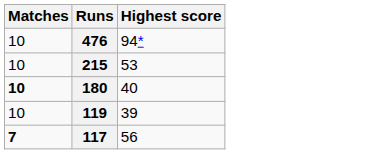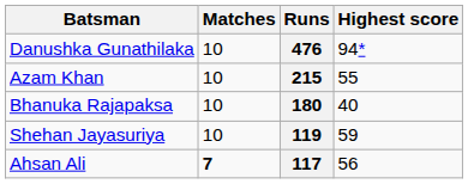+ column: Batsman | Danushka Gunathilaka | Azam Khan | Bhanuka Rajapaksa | Shehan Jayasuriya | Ahsan Ali
215 | Highest score: 53 -> 55
180 | Matches: bold -> normal
119 | Highest score: 39 -> 59
